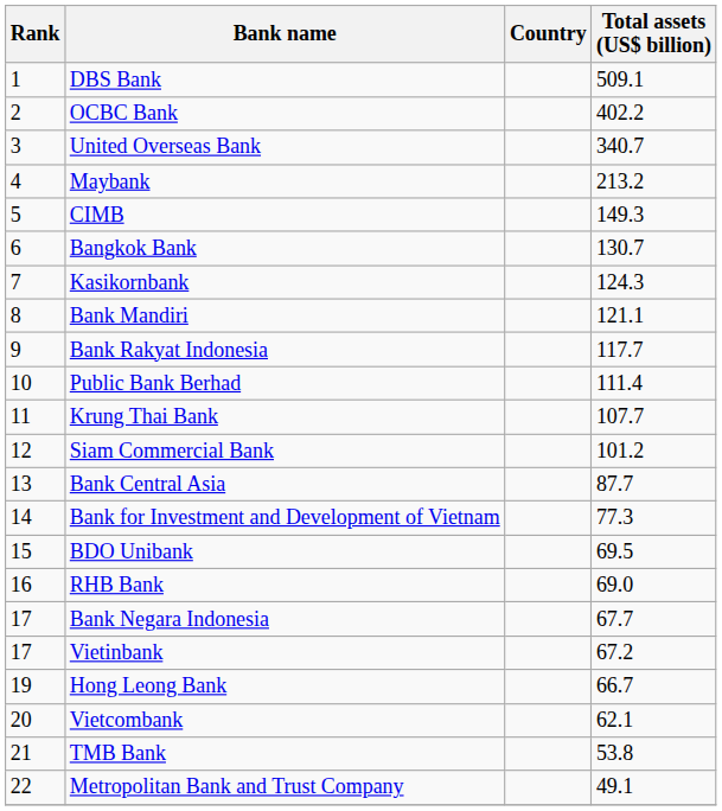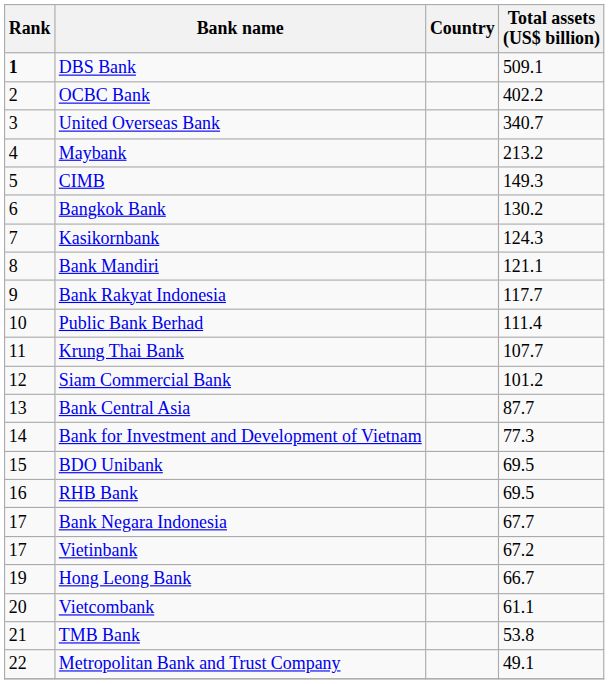DBS Bank | Rank: normal -> bold
Bangkok Bank | Total assets (US$ billion): 130.7 -> 130.2
RHB Bank | Total assets (US$ billion): 69.0 -> 69.5
Vietcombank | Total assets (US$ billion): 62.1 -> 61.1
